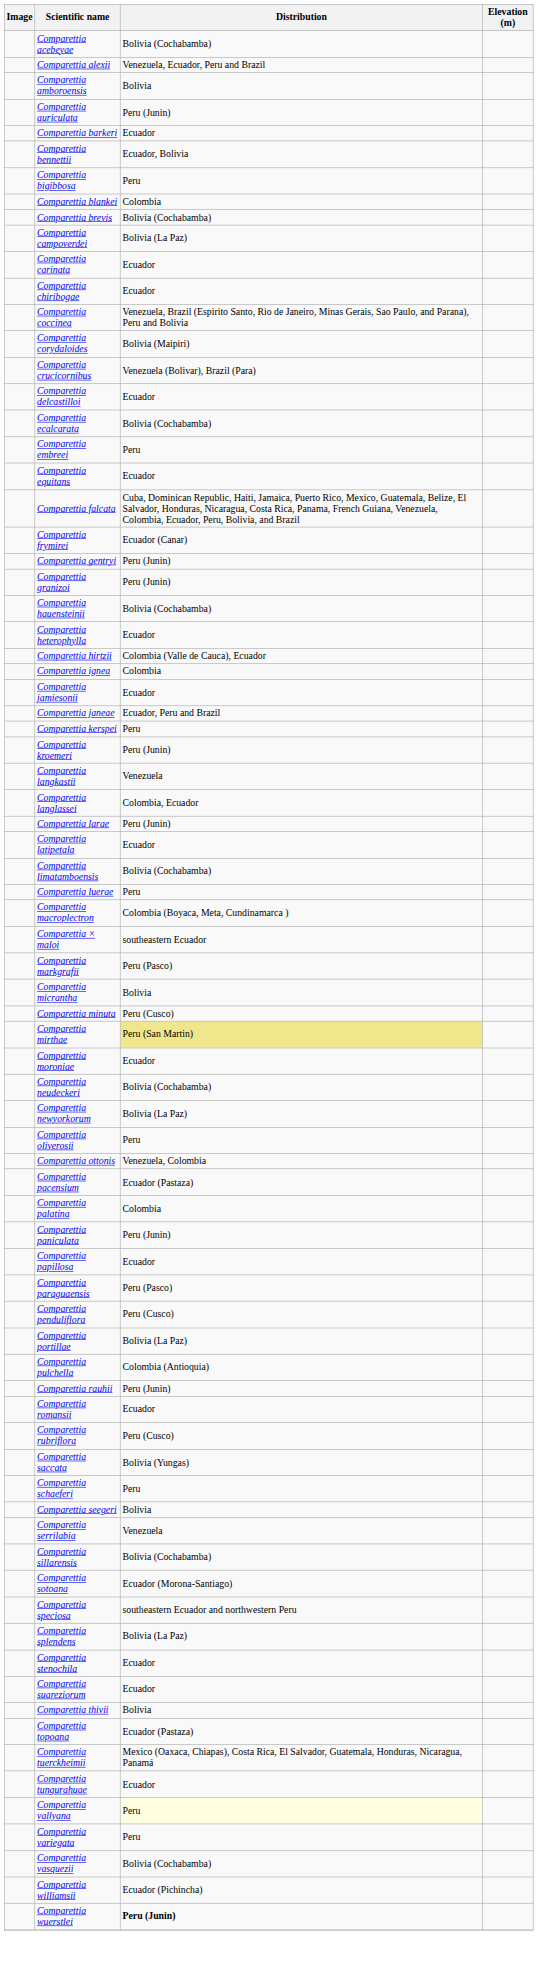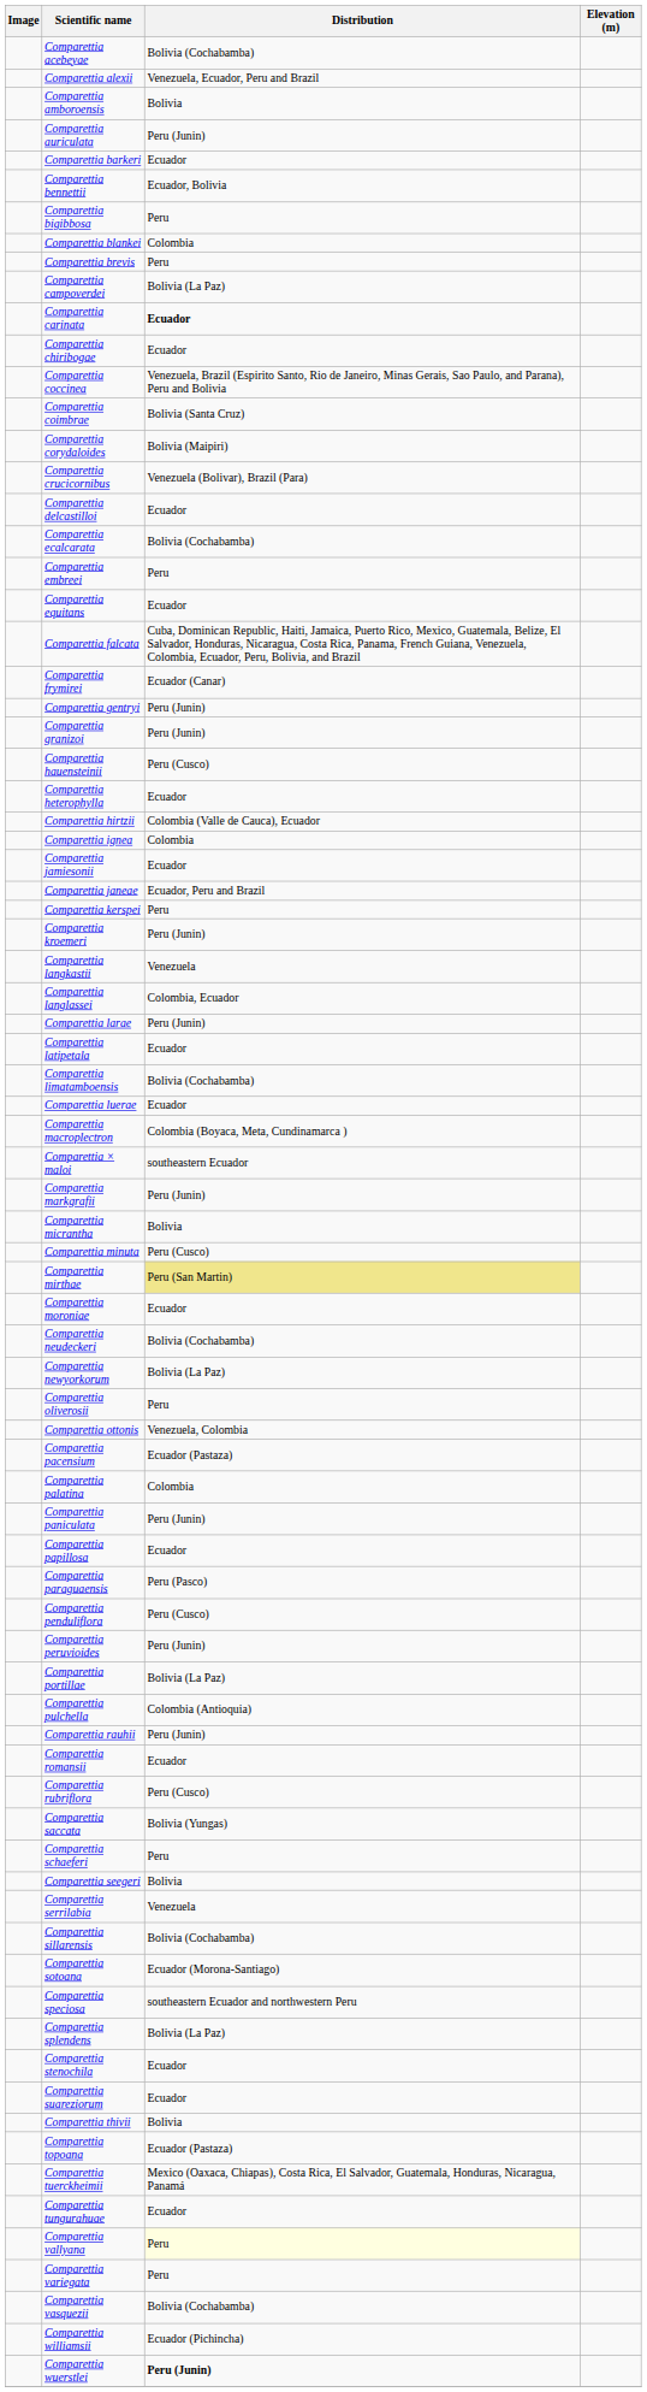Comparettia brevis | Distribution: Bolivia (Cochabamba) -> Peru
Comparettia carinata | Distribution: normal -> bold
+ row: Comparettia coimbrae | Bolivia (Santa Cruz)
Comparettia hauensteinii | Distribution: Bolivia (Cochabamba) -> Peru (Cusco)
Comparettia luerae | Distribution: Peru -> Ecuador
Comparettia markgrafii | Distribution: Peru (Pasco) -> Peru (Junin)
+ row: Comparettia peruvioides | Peru (Junin)
